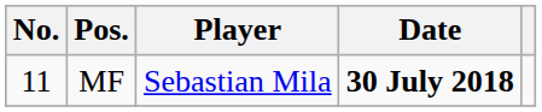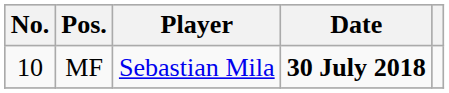MF | No.: 11 -> 10
